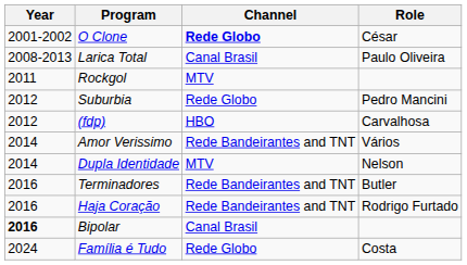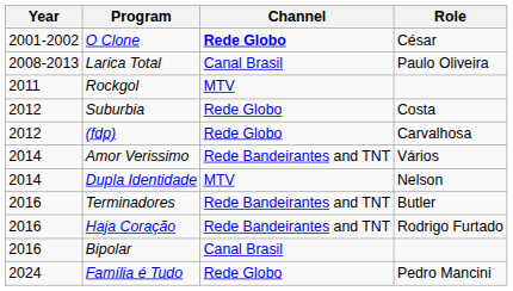Suburbia | Role: Pedro Mancini -> Costa
(fdp) | Channel: HBO -> Rede Globo
Bipolar | Year: bold -> normal
Família é Tudo | Role: Costa -> Pedro Mancini
